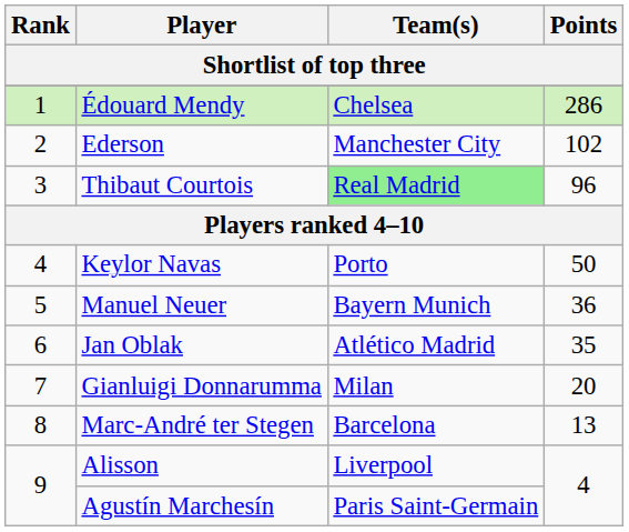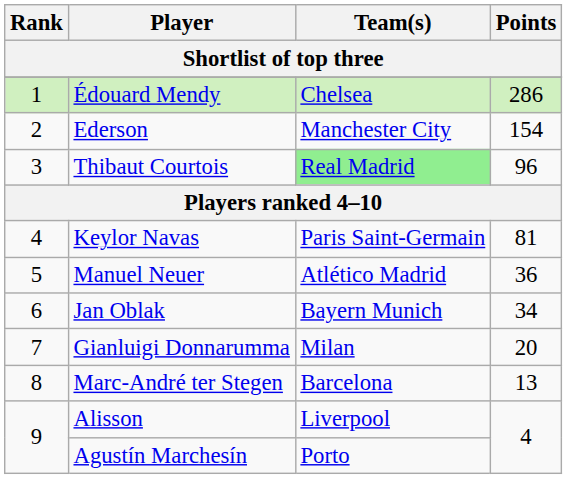Ederson | Points: 102 -> 154
Keylor Navas | Team(s): Porto -> Paris Saint-Germain
Keylor Navas | Points: 50 -> 81
Manuel Neuer | Team(s): Bayern Munich -> Atlético Madrid
Jan Oblak | Team(s): Atlético Madrid -> Bayern Munich
Jan Oblak | Points: 35 -> 34
Agustín Marchesín | Team(s): Paris Saint-Germain -> Porto
